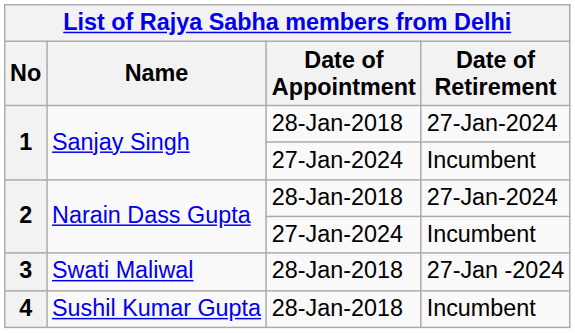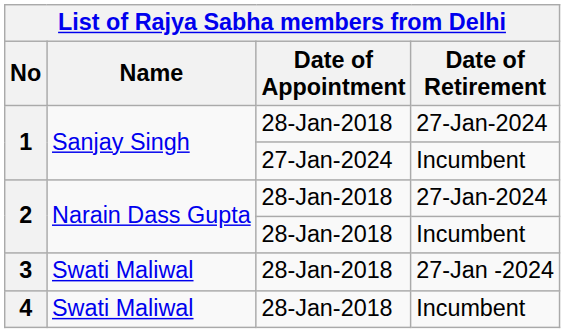2 / Incumbent | Date of Appointment: 27-Jan-2024 -> 28-Jan-2018
4 | Name: Sushil Kumar Gupta -> Swati Maliwal
